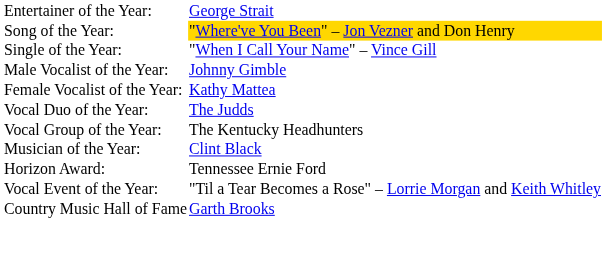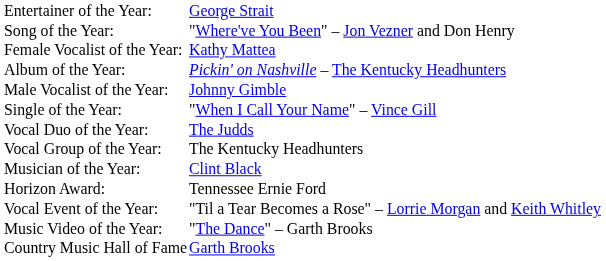Song of the Year: | column 2: gold background -> no background
rows swapped: Single of the Year: <-> Female Vocalist of the Year:
+ row: Album of the Year: | Pickin' on Nashville – The Kentucky Headhunters
+ row: Music Video of the Year: | "The Dance" – Garth Brooks
